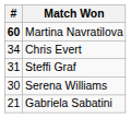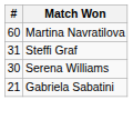Martina Navratilova | #: bold -> normal
- row: 34 | Chris Evert
